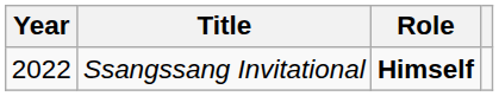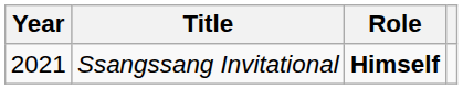Ssangssang Invitational | Year: 2022 -> 2021
